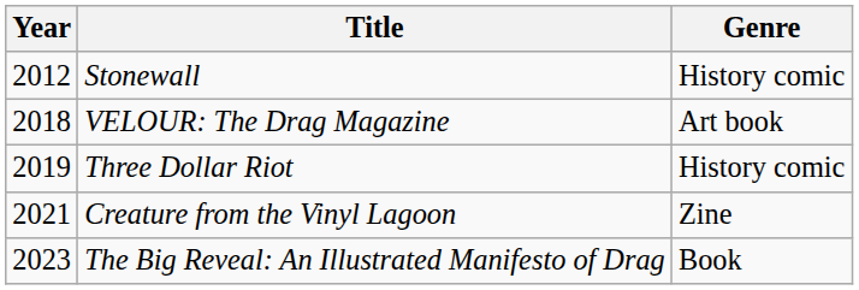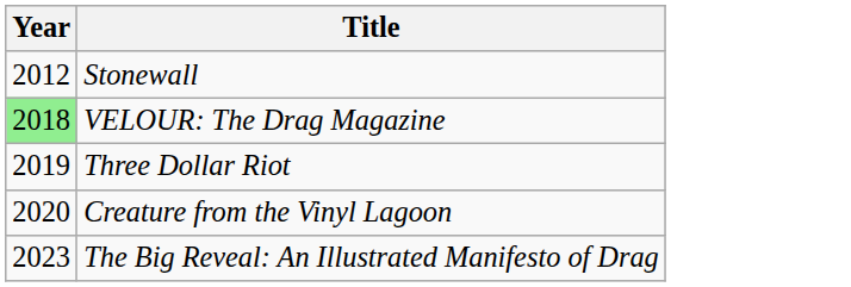- column: Genre | History comic | Art book | History comic | Zine | Book
VELOUR: The Drag Magazine | Year: no background -> lightgreen background
Creature from the Vinyl Lagoon | Year: 2021 -> 2020
